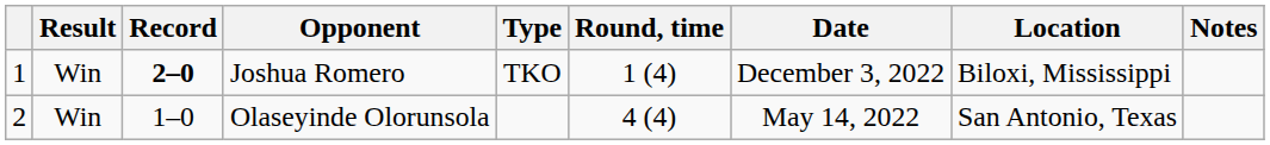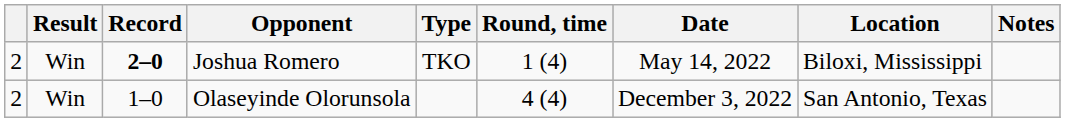Joshua Romero | column 1: 1 -> 2
Joshua Romero | Date: December 3, 2022 -> May 14, 2022
Olaseyinde Olorunsola | Date: May 14, 2022 -> December 3, 2022
